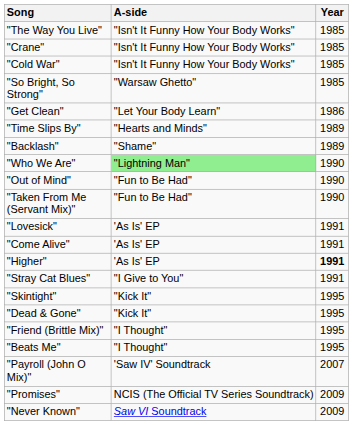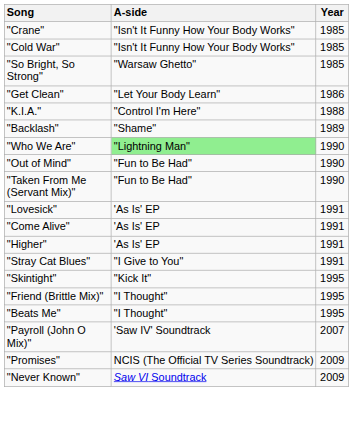- row: "The Way You Live" | "Isn't It Funny How Your Body Works" | 1985
+ row: "K.I.A." | "Control I'm Here" | 1988
- row: "Time Slips By" | "Hearts and Minds" | 1989
"Higher" | Year: bold -> normal
- row: "Dead & Gone" | "Kick It" | 1995
